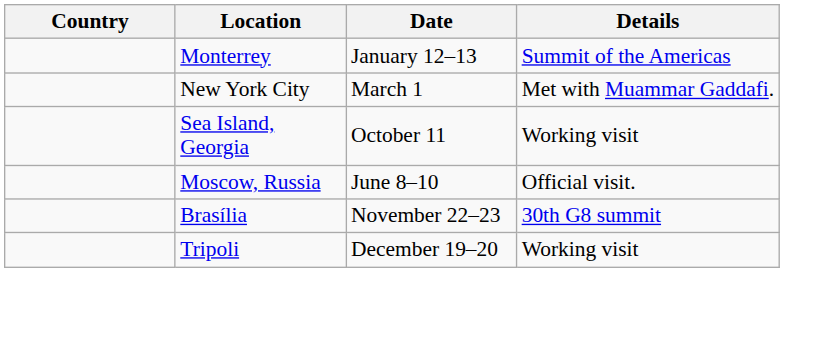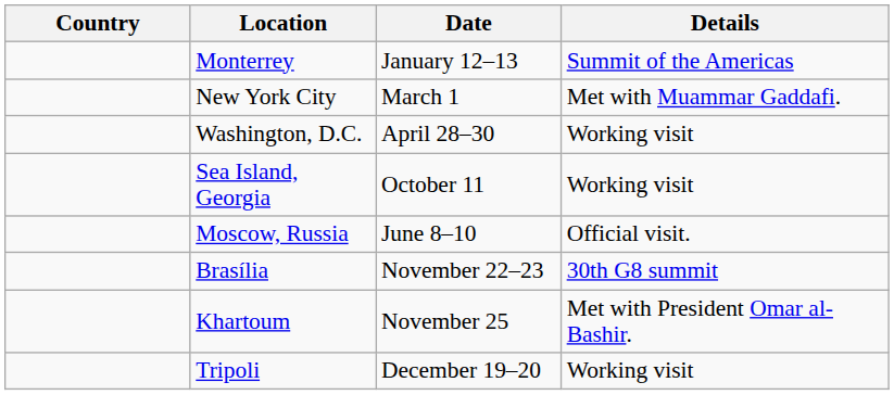+ row: Washington, D.C. | April 28–30 | Working visit
+ row: Khartoum | November 25 | Met with President Omar al-Bashir.
